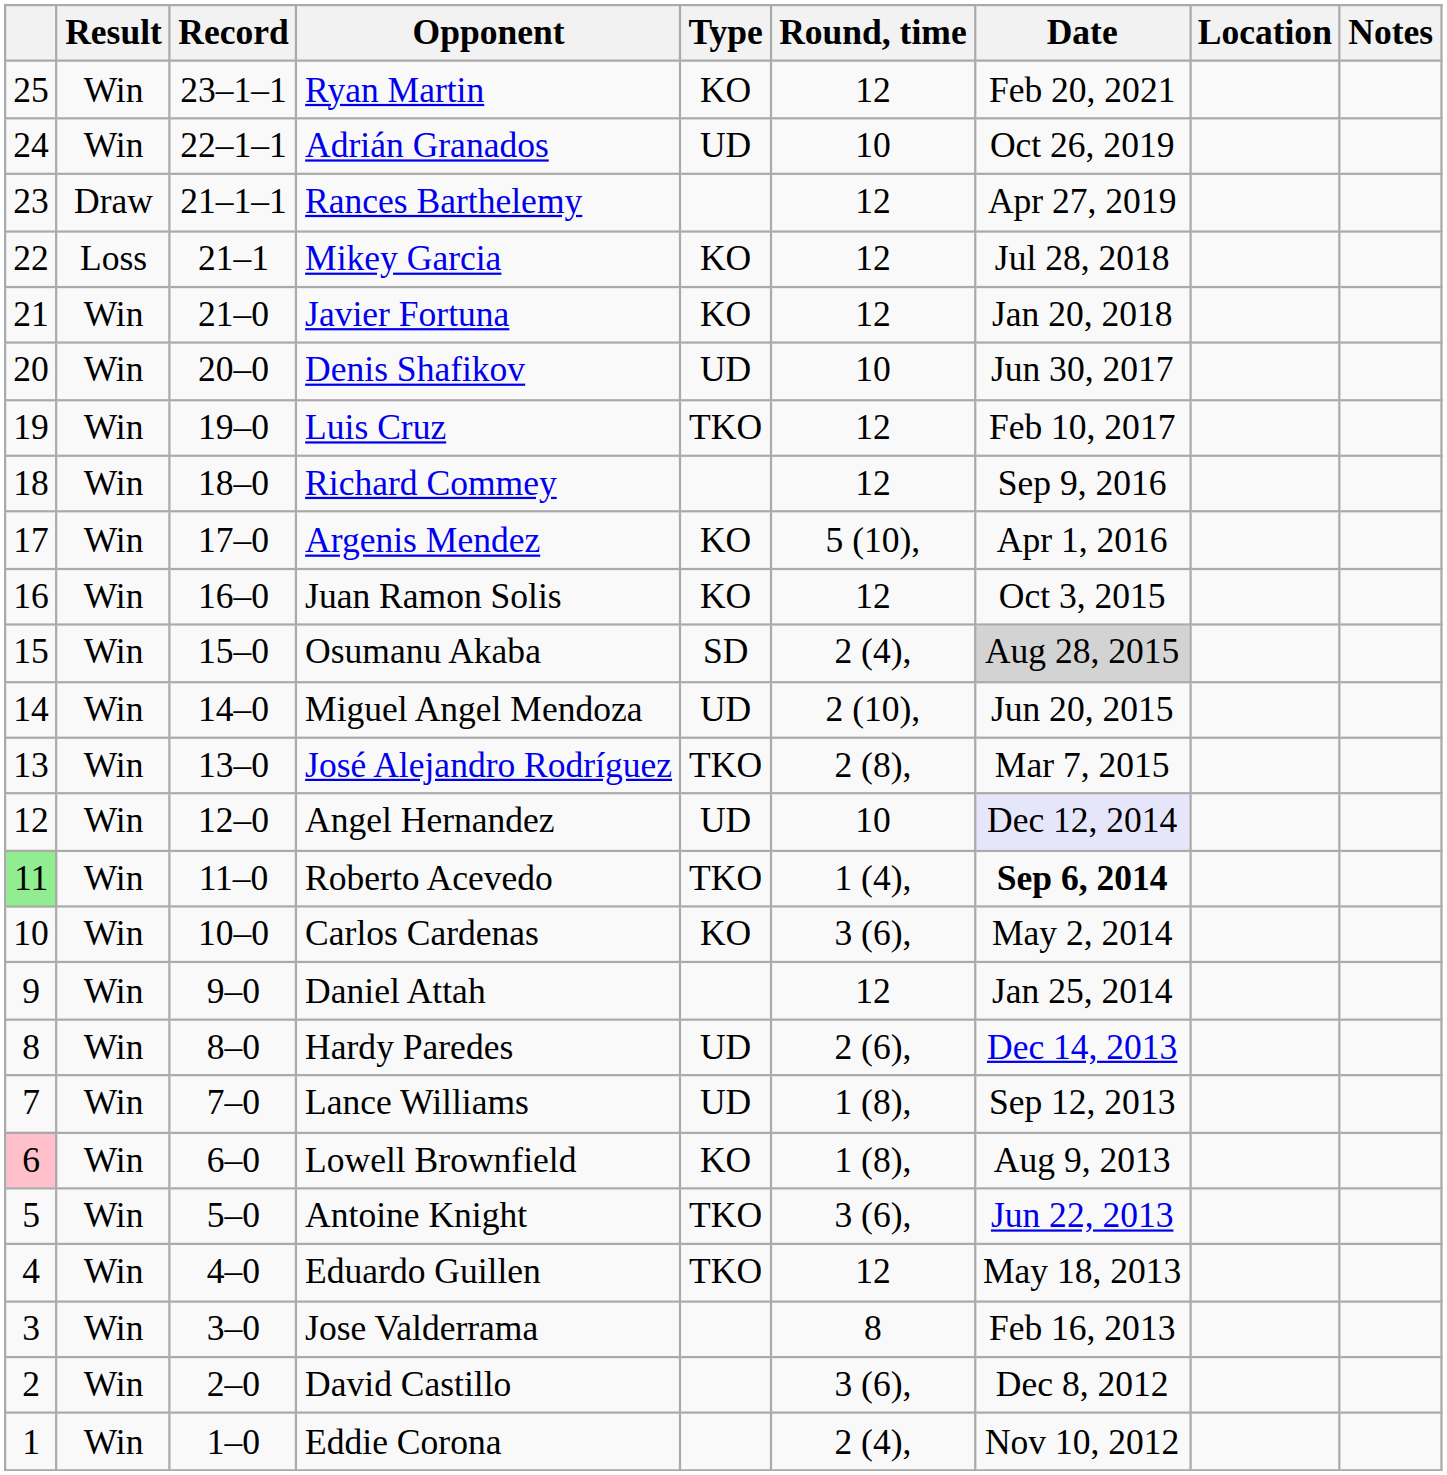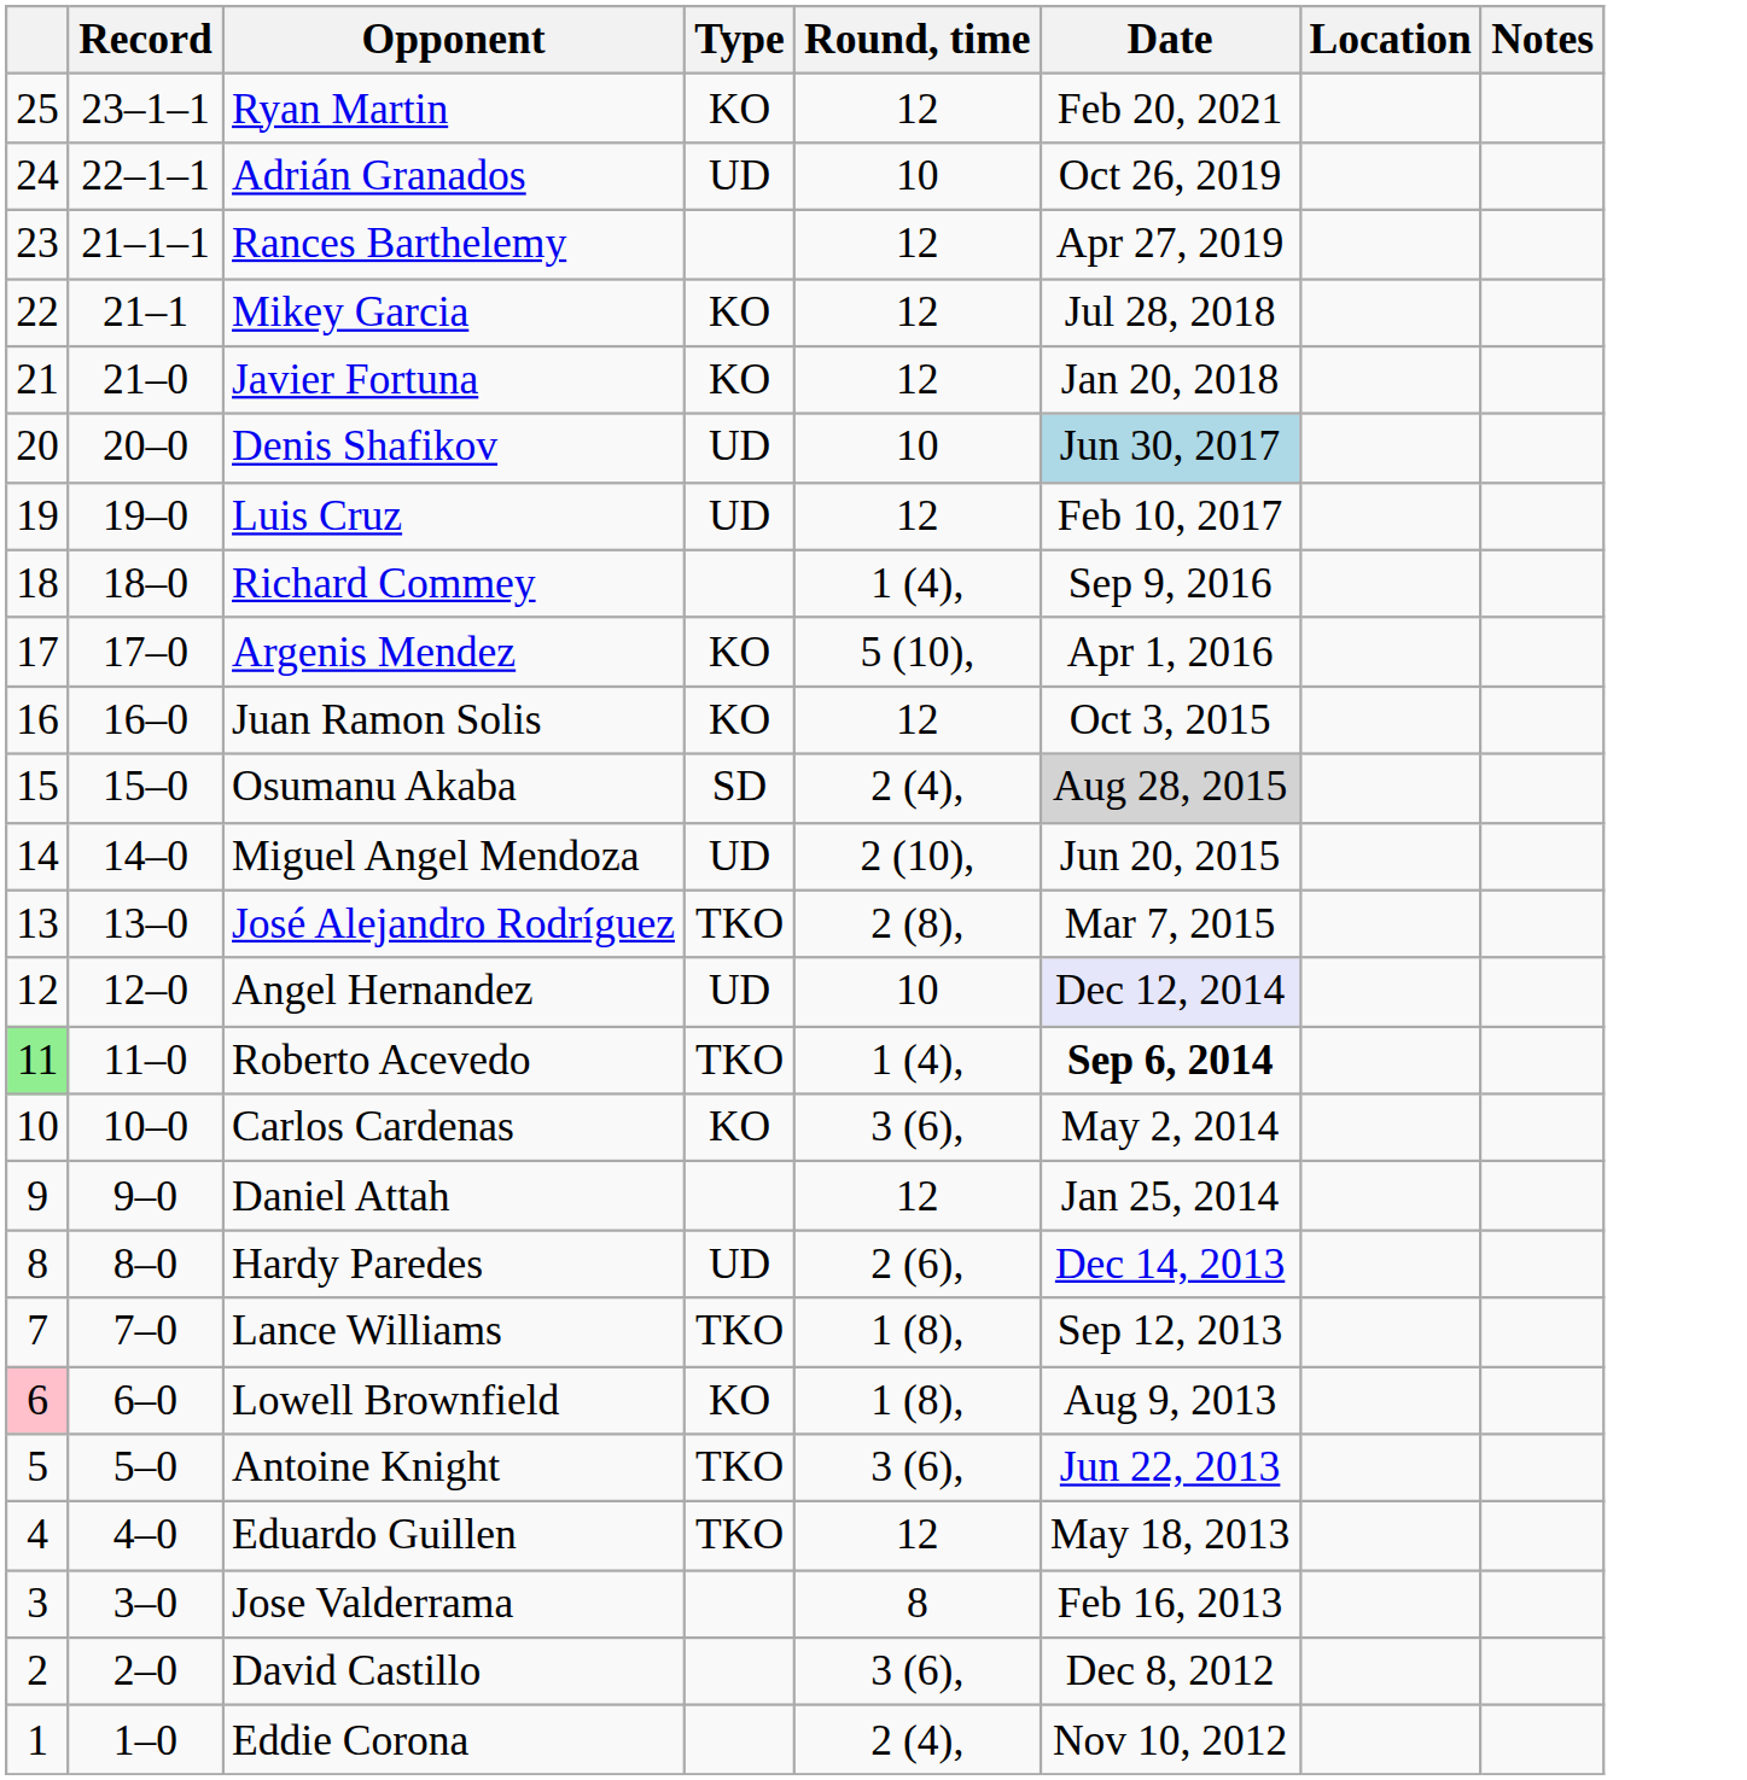- column: Result | Win | Win | Draw | Loss | Win | Win | Win | Win | Win | Win | Win | Win | Win | Win | Win | Win | Win | Win | Win | Win | Win | Win | Win | Win | Win
Denis Shafikov | Date: no background -> lightblue background
Luis Cruz | Type: TKO -> UD
Richard Commey | Round, time: 12 -> 1 (4),
Lance Williams | Type: UD -> TKO
